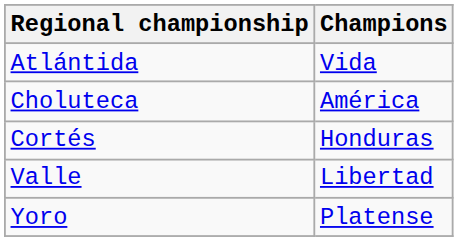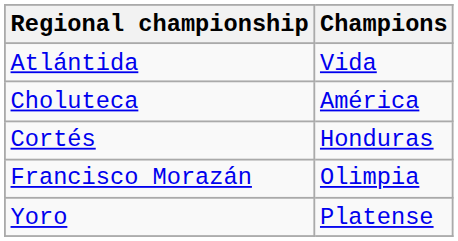+ row: Francisco Morazán | Olimpia
- row: Valle | Libertad
